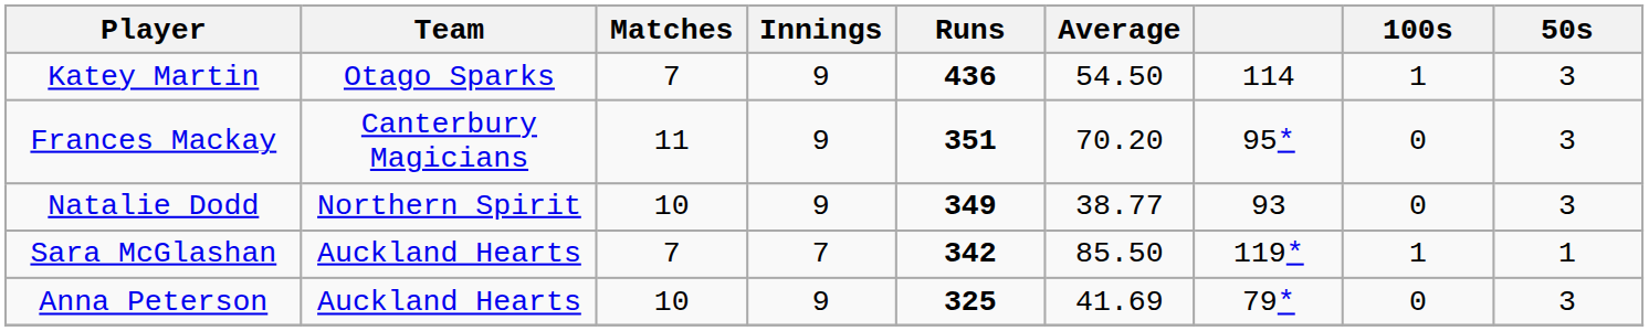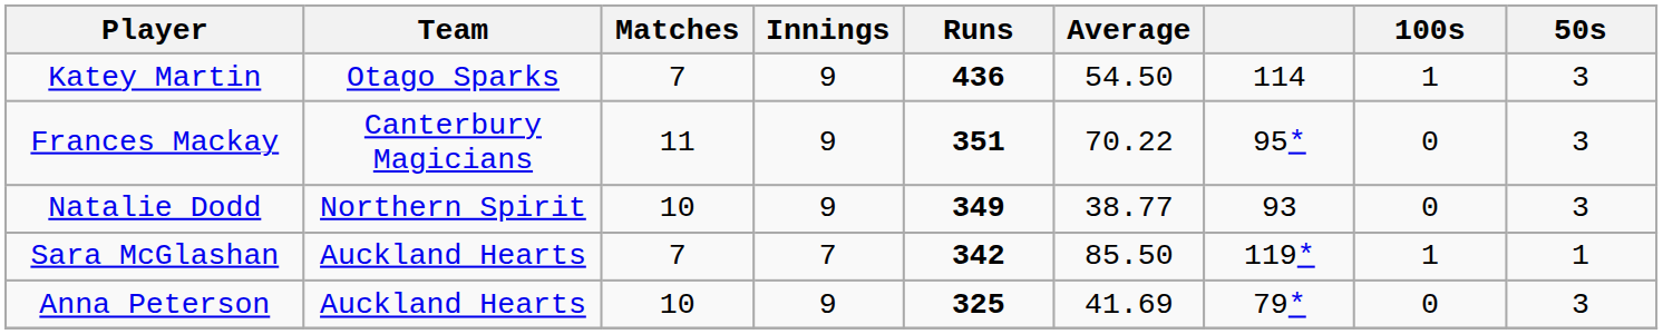Frances Mackay | Average: 70.20 -> 70.22
